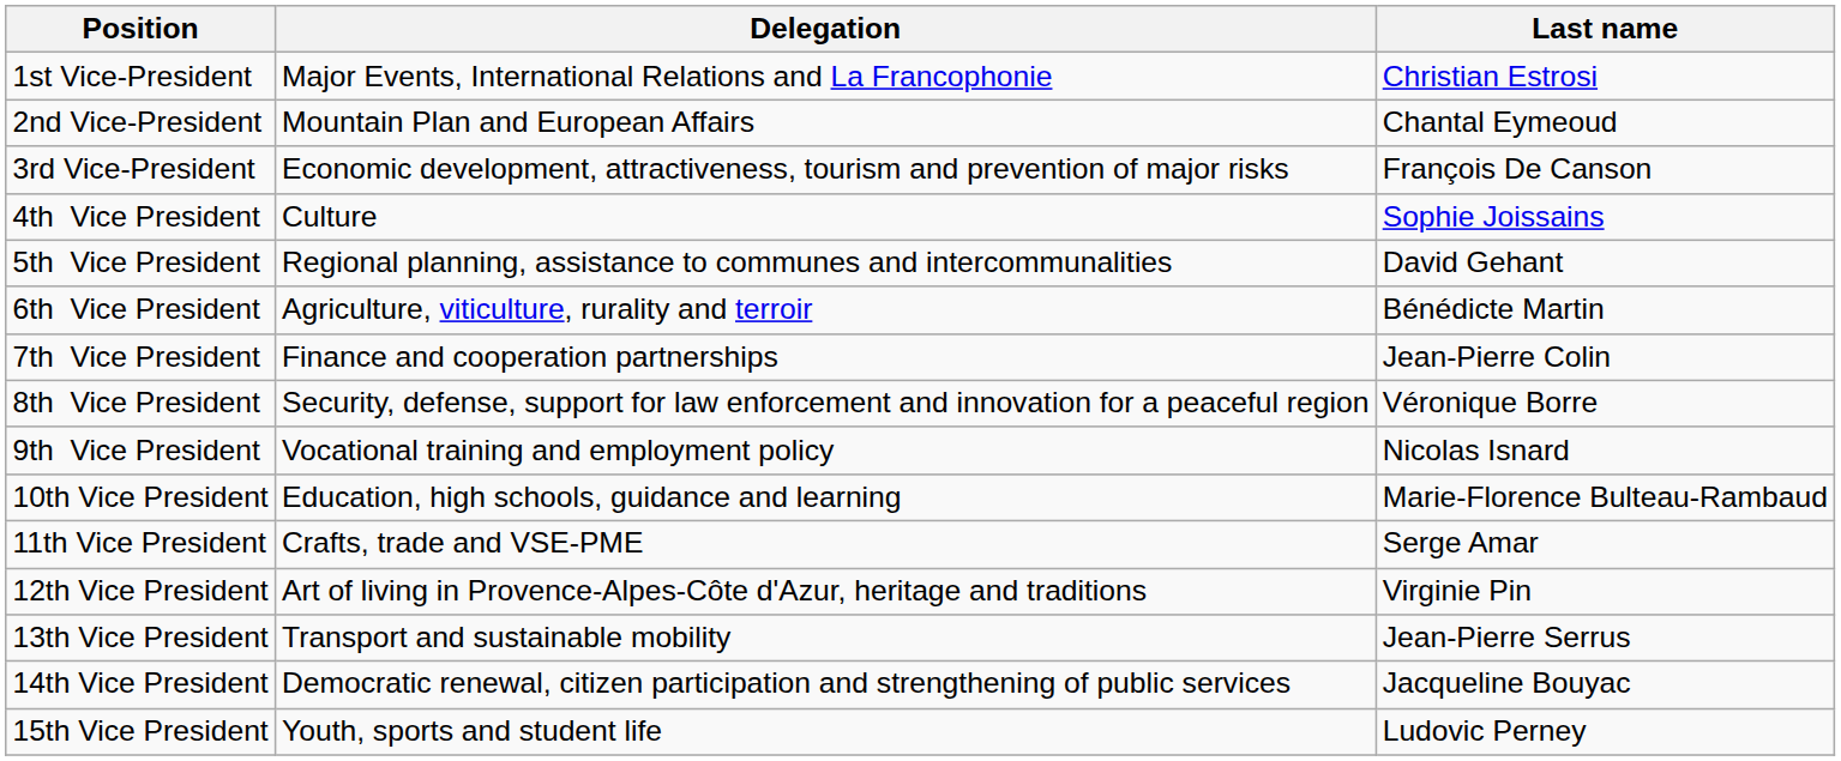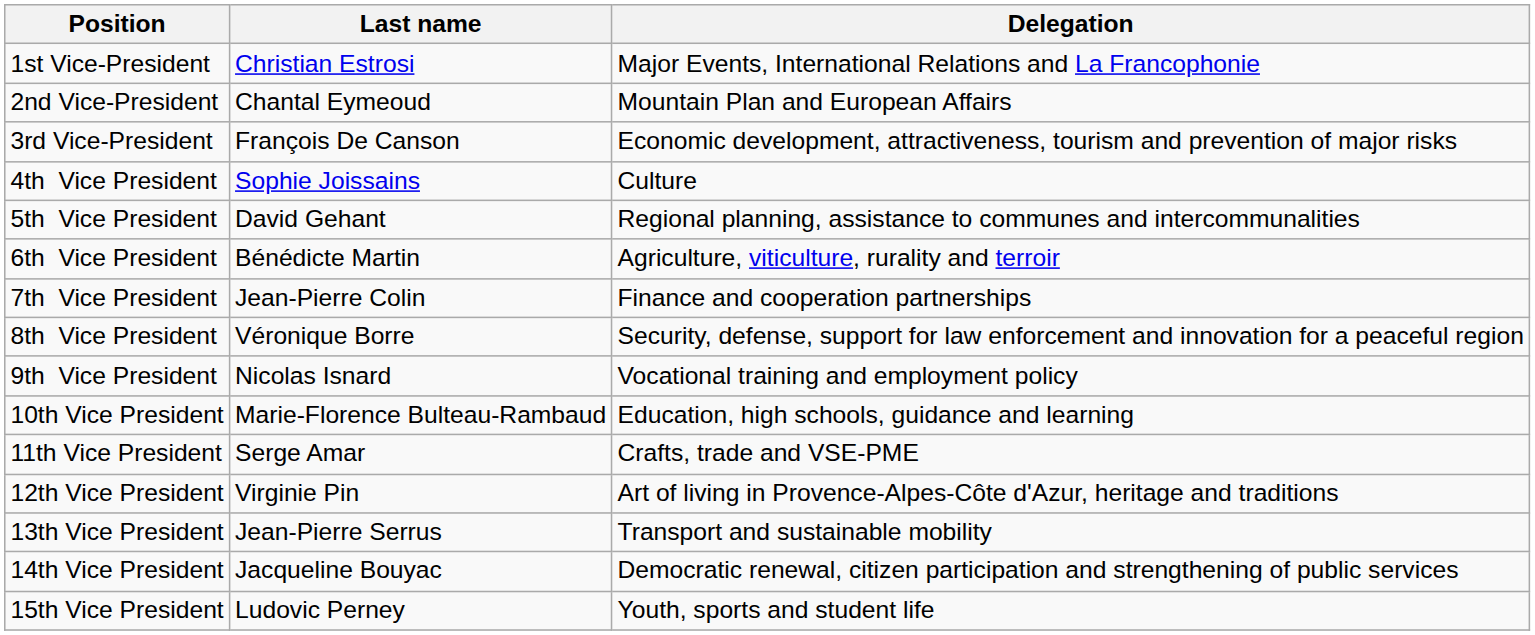columns swapped: Last name <-> Delegation
